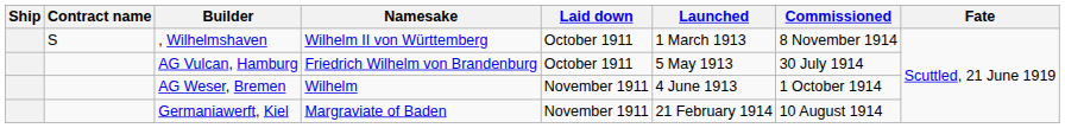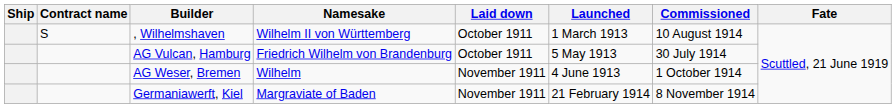, Wilhelmshaven | Commissioned: 8 November 1914 -> 10 August 1914
Germaniawerft, Kiel | Commissioned: 10 August 1914 -> 8 November 1914
